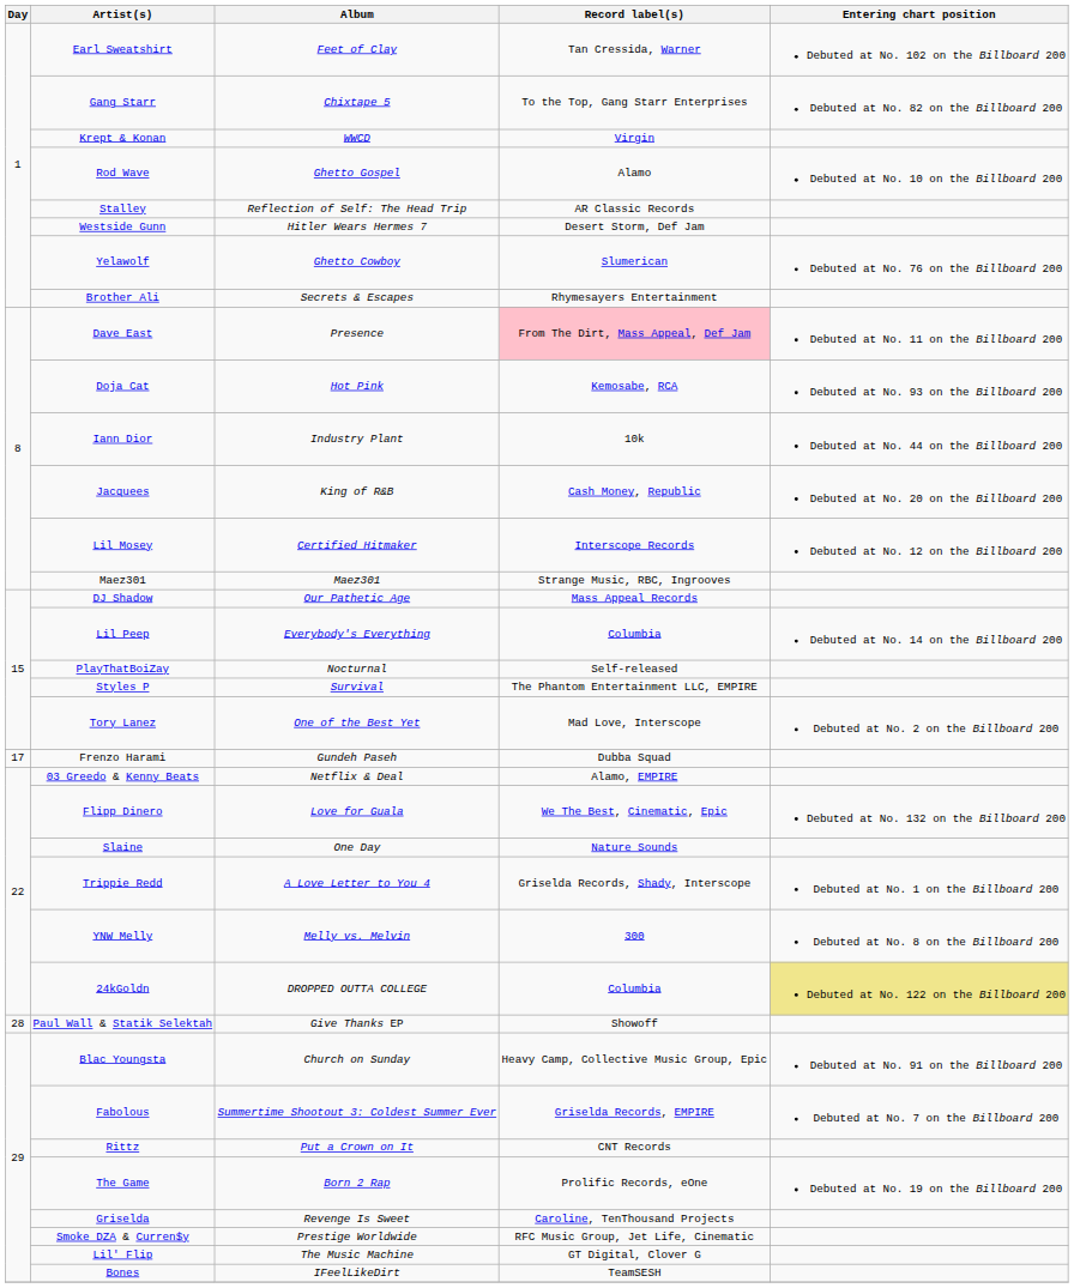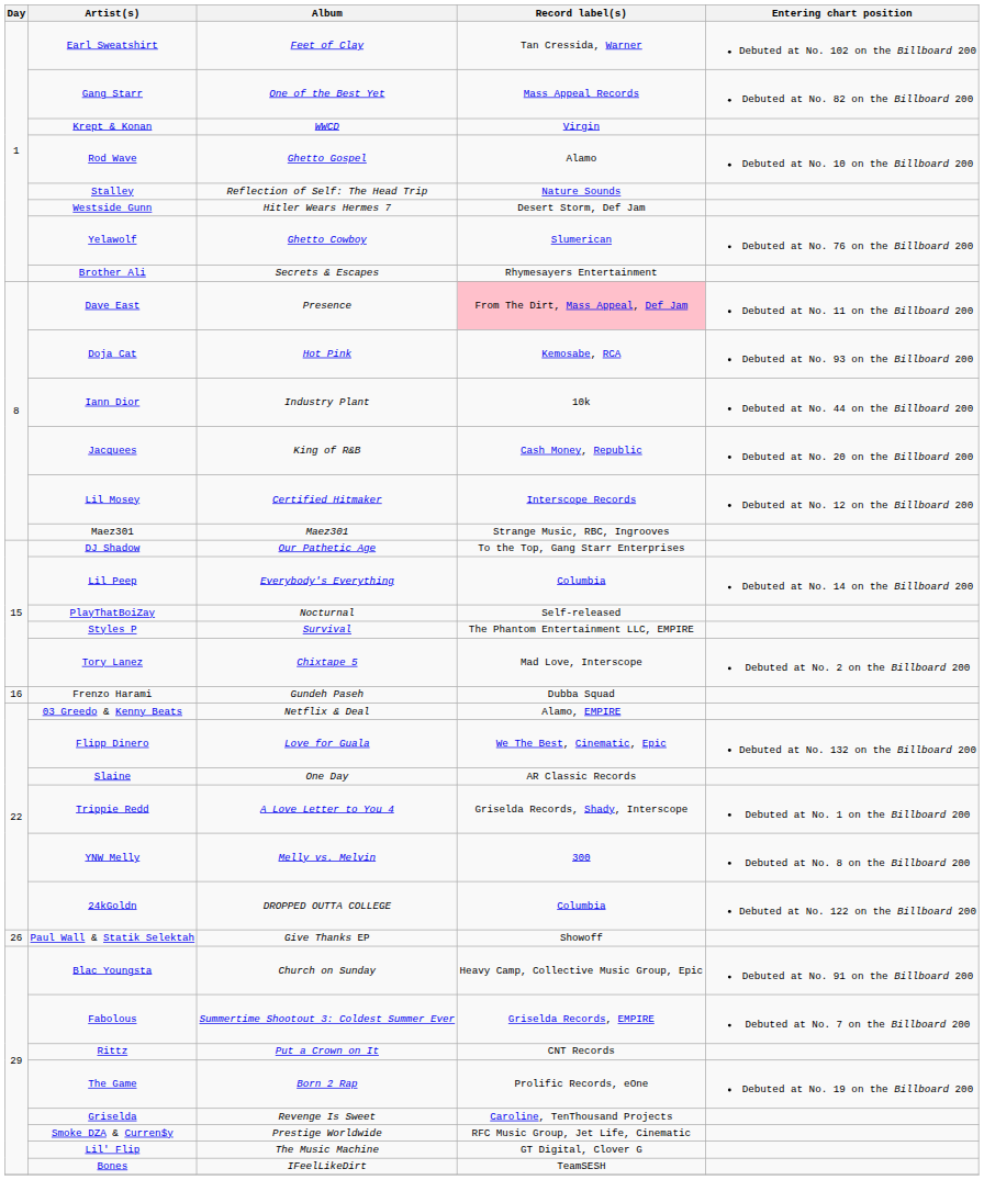Gang Starr | Album: Chixtape 5 -> One of the Best Yet
Gang Starr | Record label(s): To the Top, Gang Starr Enterprises -> Mass Appeal Records
Stalley | Record label(s): AR Classic Records -> Nature Sounds
DJ Shadow | Record label(s): Mass Appeal Records -> To the Top, Gang Starr Enterprises
Tory Lanez | Album: One of the Best Yet -> Chixtape 5
Frenzo Harami | Day: 17 -> 16
Slaine | Record label(s): Nature Sounds -> AR Classic Records
24kGoldn | Entering chart position: khaki background -> no background
Paul Wall & Statik Selektah | Day: 28 -> 26
